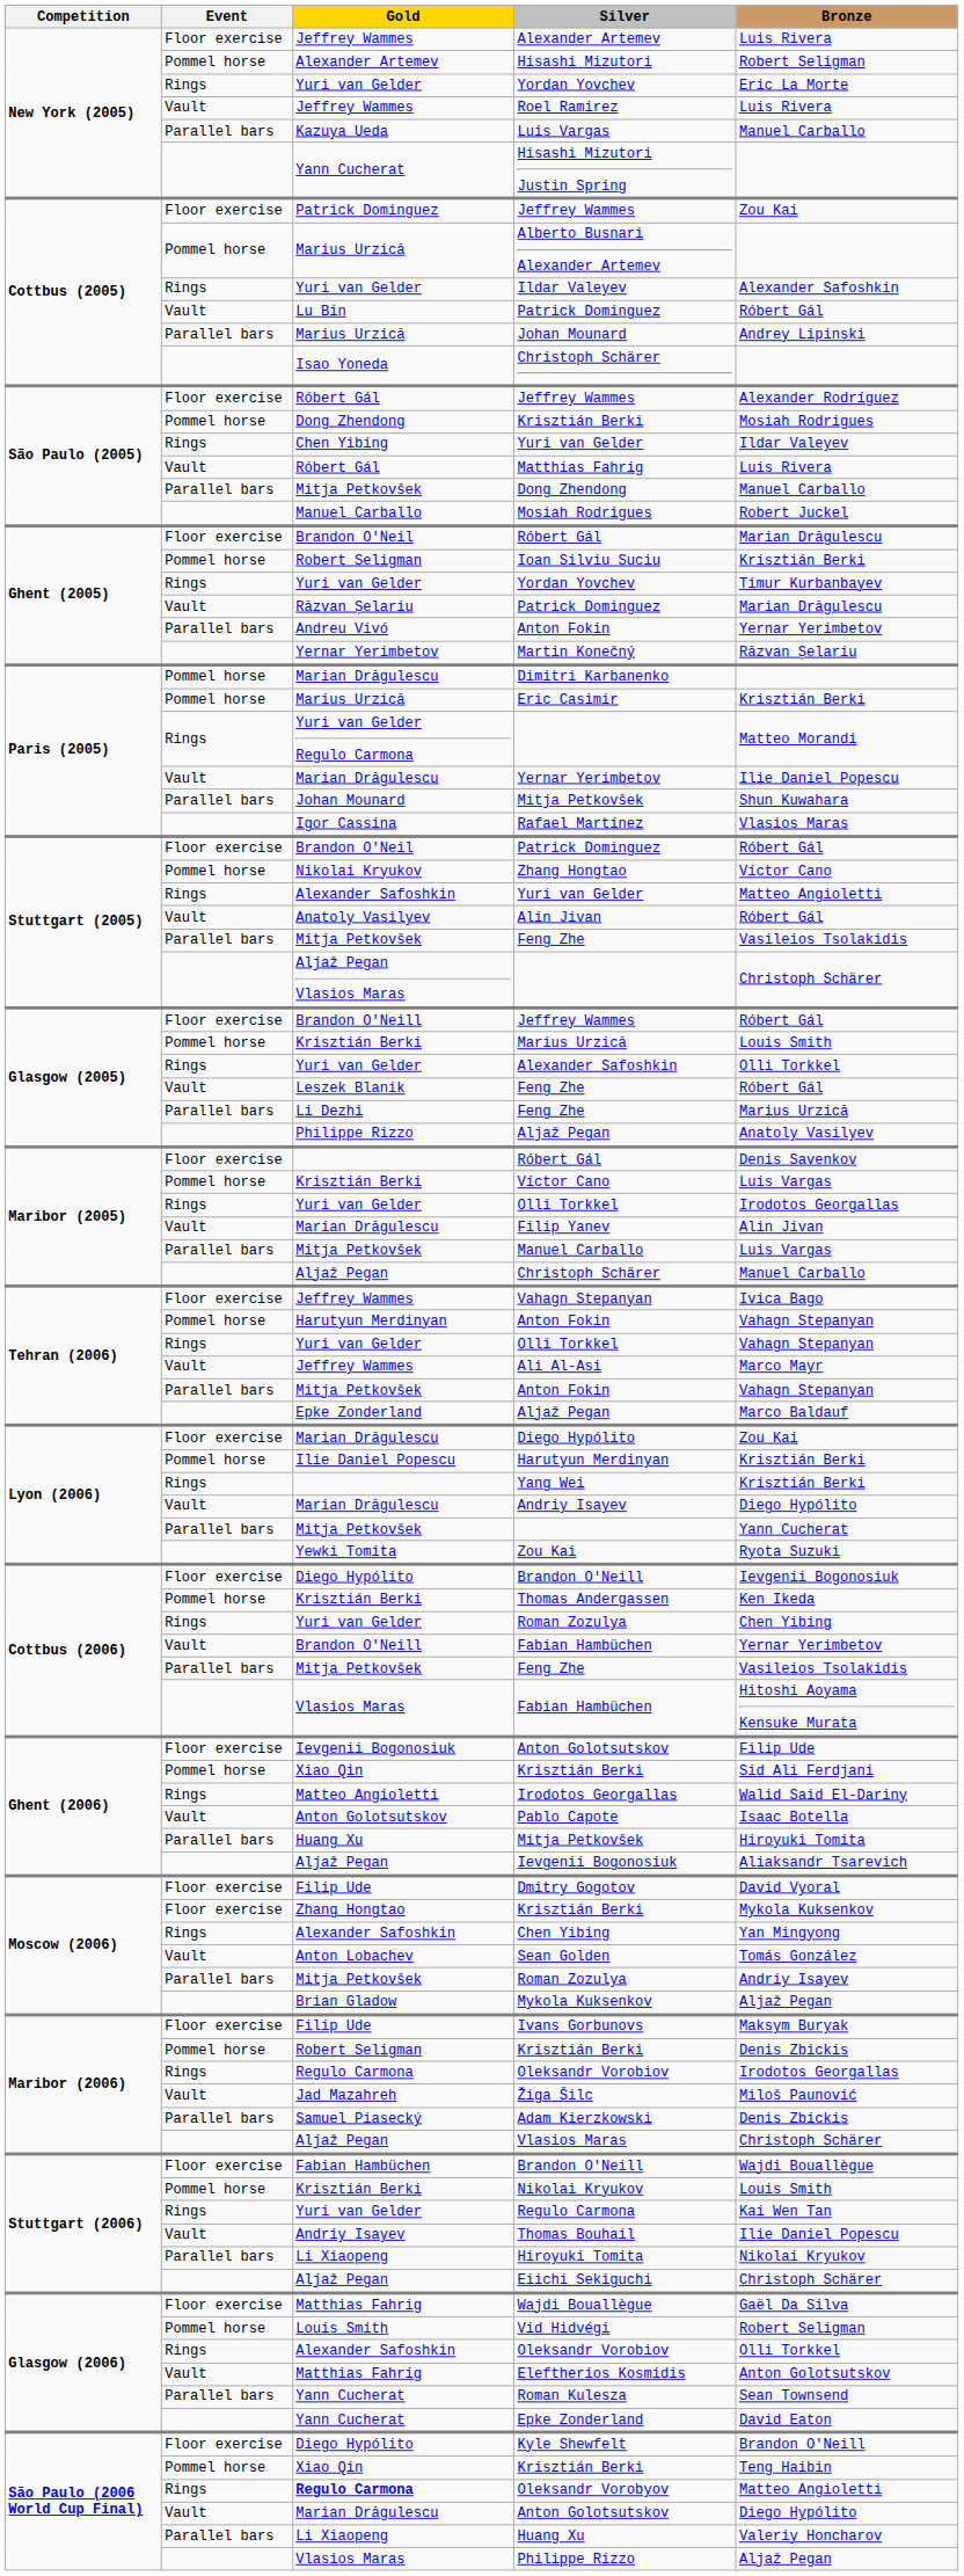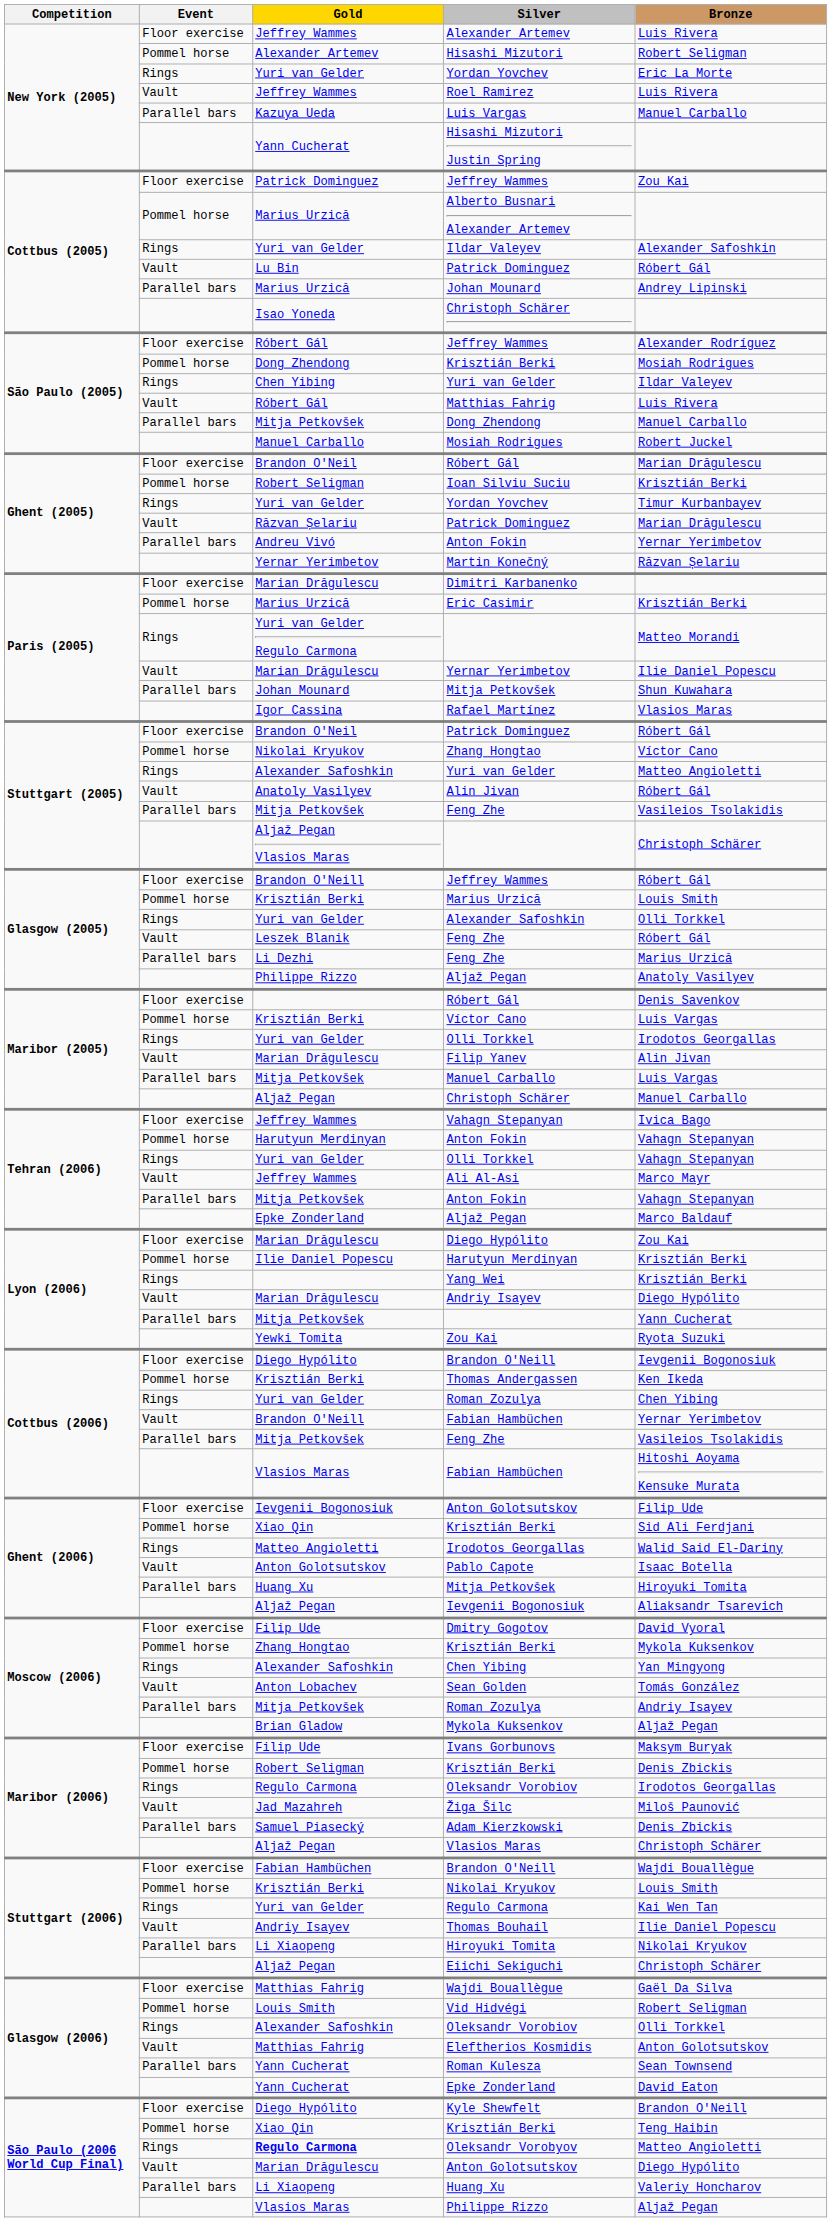Dimitri Karbanenko | Event: Pommel horse -> Floor exercise
Moscow (2006) / Krisztián Berki | Event: Floor exercise -> Pommel horse
